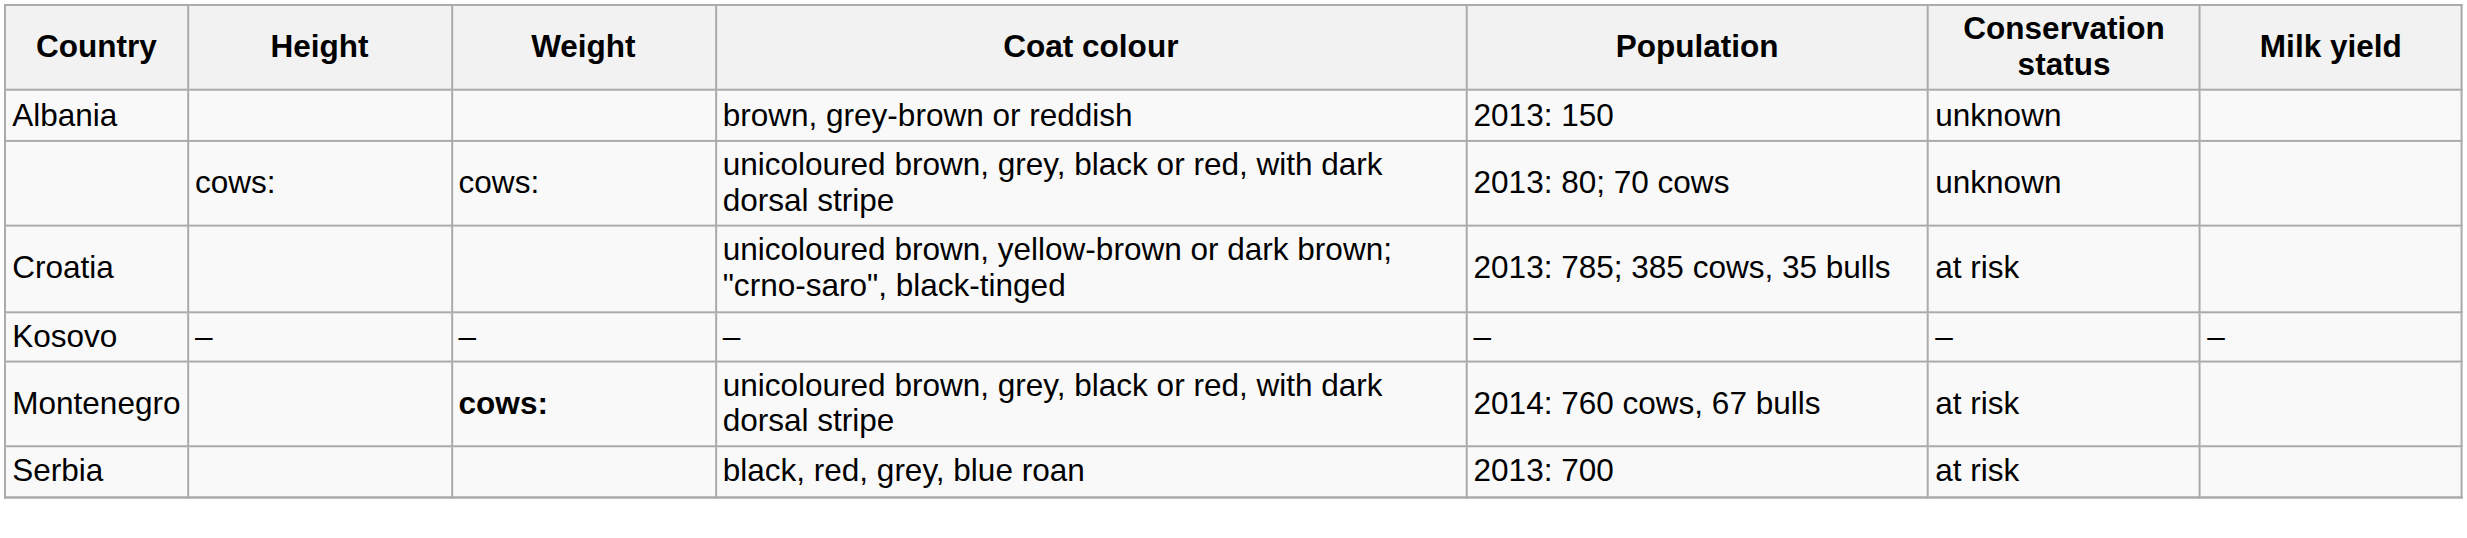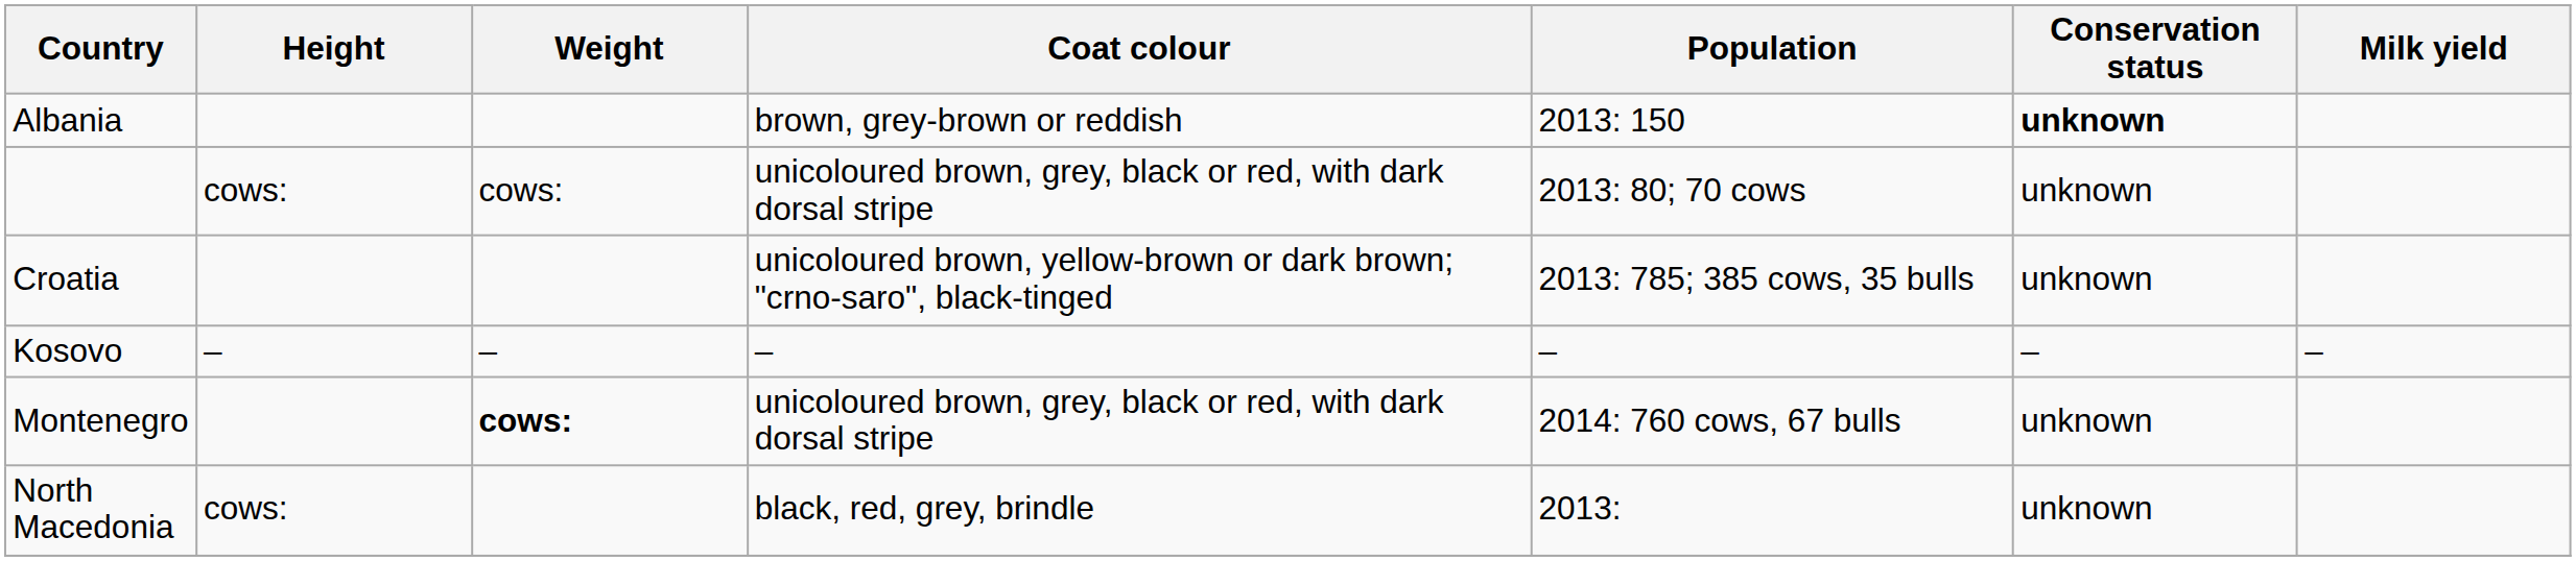Albania | Conservation status: normal -> bold
Croatia | Conservation status: at risk -> unknown
Montenegro | Conservation status: at risk -> unknown
+ row: North Macedonia | cows: | black, red, grey, brindle | 2013: | unknown
- row: Serbia | black, red, grey, blue roan | 2013: 700 | at risk
